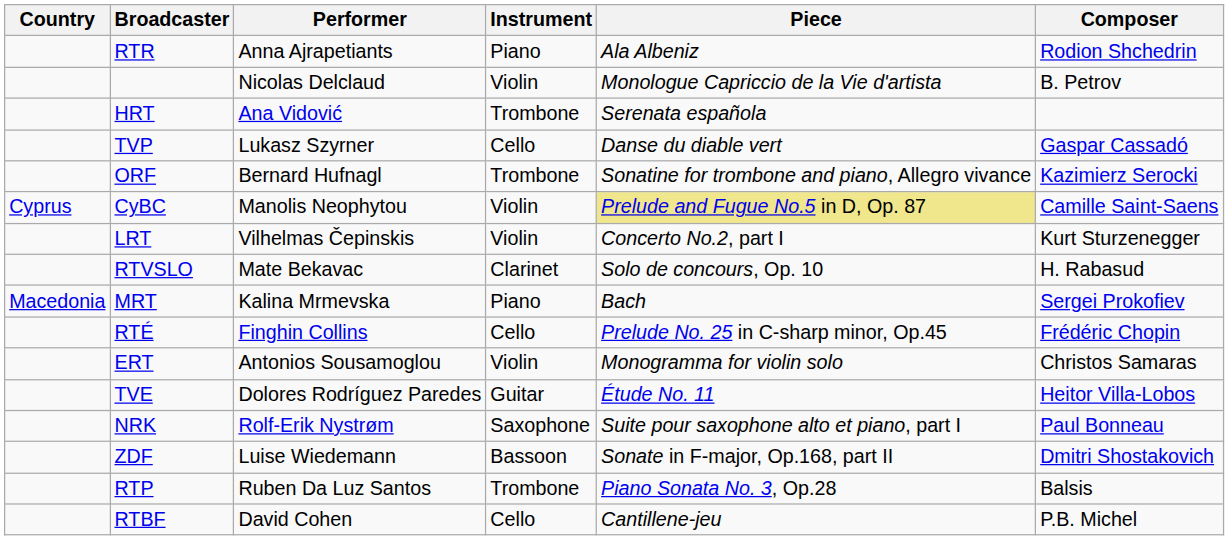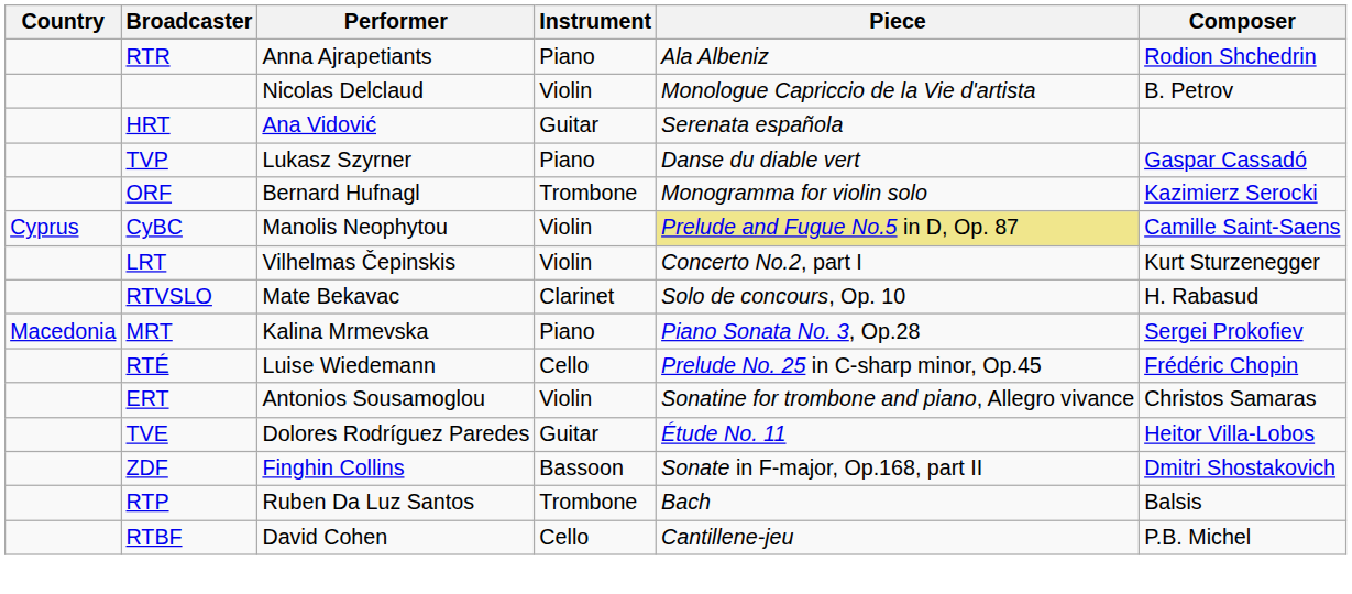HRT | Instrument: Trombone -> Guitar
TVP | Instrument: Cello -> Piano
ORF | Piece: Sonatine for trombone and piano, Allegro vivance -> Monogramma for violin solo
MRT | Piece: Bach -> Piano Sonata No. 3, Op.28
RTÉ | Performer: Finghin Collins -> Luise Wiedemann
ERT | Piece: Monogramma for violin solo -> Sonatine for trombone and piano, Allegro vivance
- row: NRK | Rolf-Erik Nystrøm | Saxophone | Suite pour saxophone alto et piano, part I | Paul Bonneau
ZDF | Performer: Luise Wiedemann -> Finghin Collins
RTP | Piece: Piano Sonata No. 3, Op.28 -> Bach
